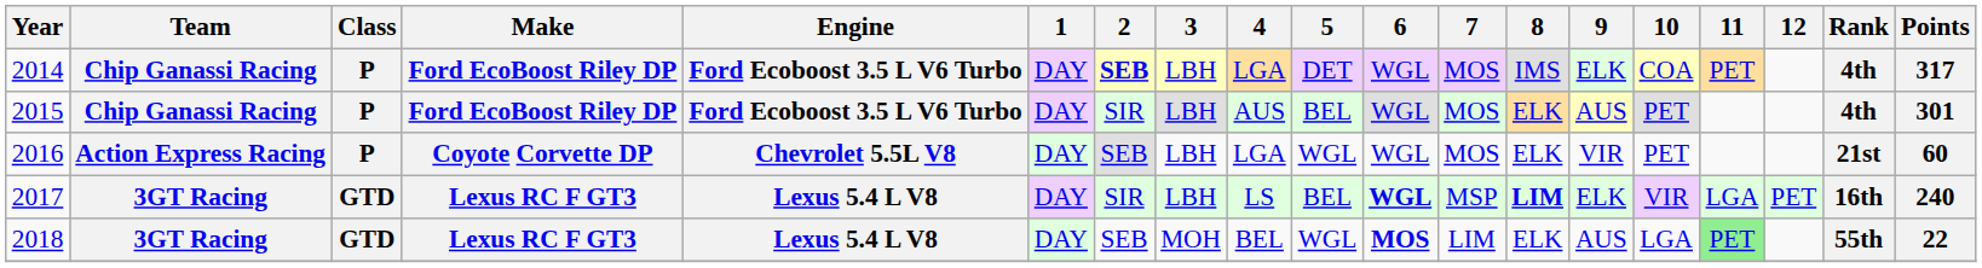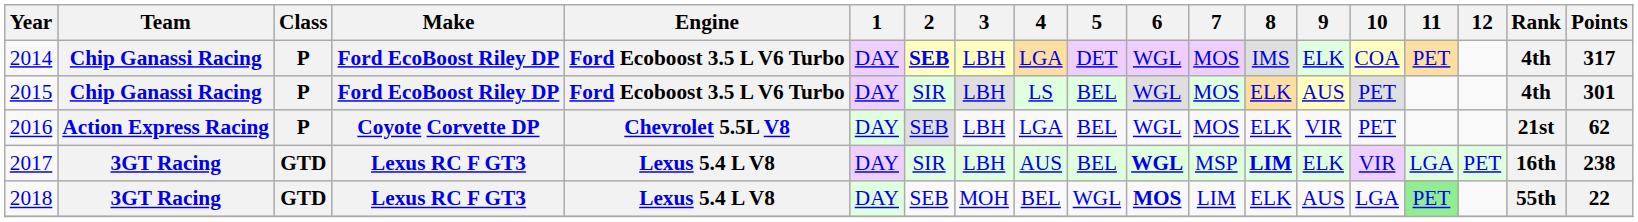2015 | 4: AUS -> LS
2016 | 5: WGL -> BEL
2016 | Points: 60 -> 62
2017 | 4: LS -> AUS
2017 | Points: 240 -> 238
